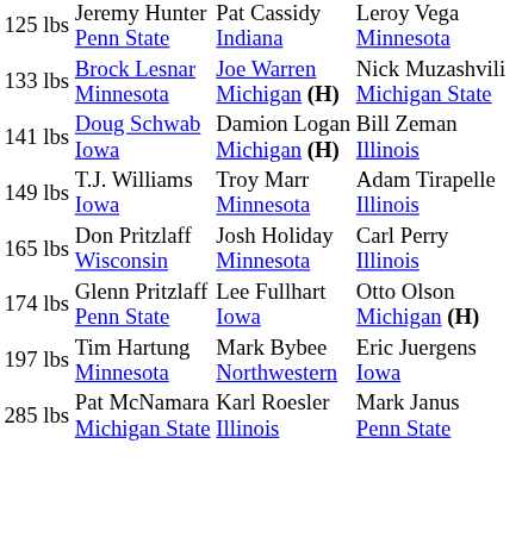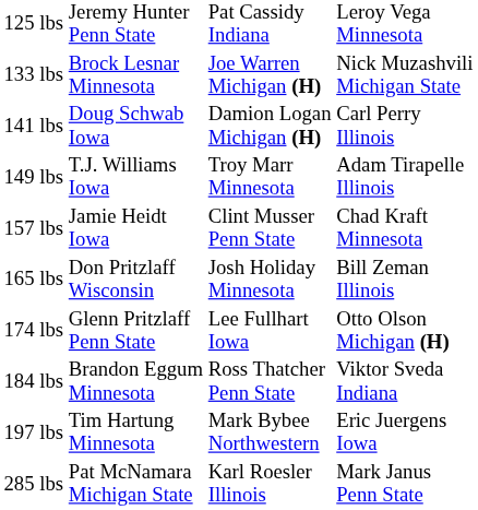141 lbs | column 4: Bill Zeman Illinois -> Carl Perry Illinois
+ row: 157 lbs | Jamie Heidt Iowa | Clint Musser Penn State | Chad Kraft Minnesota
165 lbs | column 4: Carl Perry Illinois -> Bill Zeman Illinois
+ row: 184 lbs | Brandon Eggum Minnesota | Ross Thatcher Penn State | Viktor Sveda Indiana
